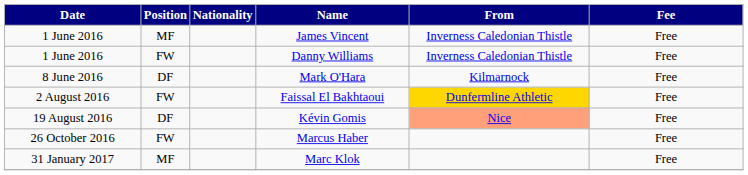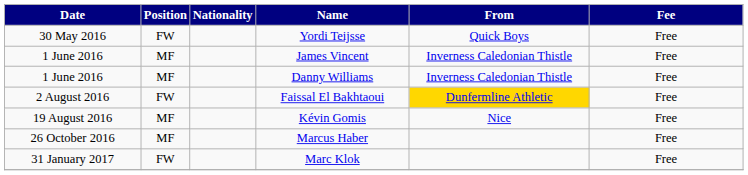+ row: 30 May 2016 | FW | Yordi Teijsse | Quick Boys | Free
Danny Williams | Position: FW -> MF
- row: 8 June 2016 | DF | Mark O'Hara | Kilmarnock | Free
Kévin Gomis | Position: DF -> MF
Kévin Gomis | From: lightsalmon background -> no background
Marcus Haber | Position: FW -> MF
Marc Klok | Position: MF -> FW
